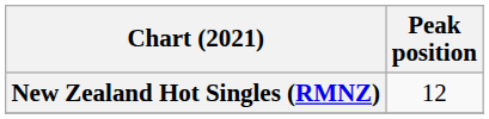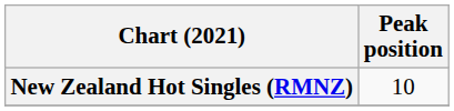New Zealand Hot Singles (RMNZ) | Peak position: 12 -> 10
